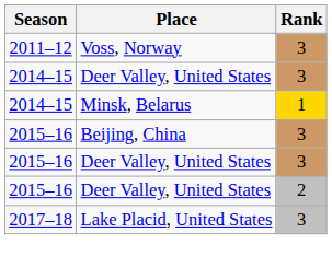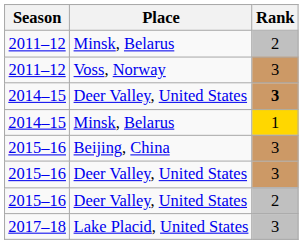+ row: 2011–12 | Minsk, Belarus | 2
2014–15 / Deer Valley, United States | Rank: normal -> bold
